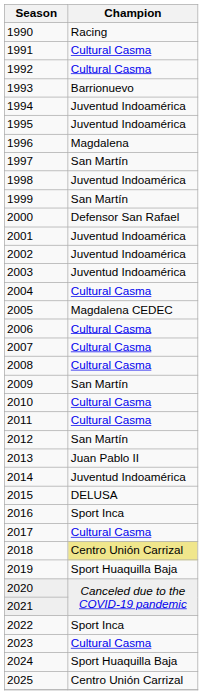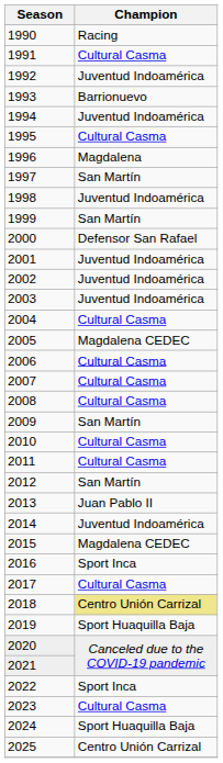1992 | Champion: Cultural Casma -> Juventud Indoamérica
1995 | Champion: Juventud Indoamérica -> Cultural Casma
2015 | Champion: DELUSA -> Magdalena CEDEC
